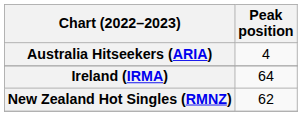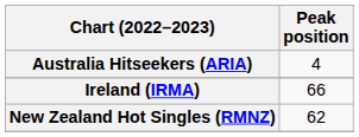Ireland (IRMA) | Peak position: 64 -> 66
